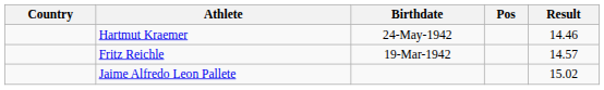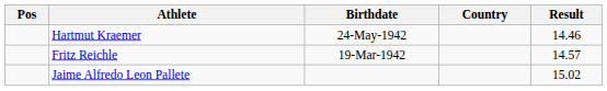columns swapped: Pos <-> Country
